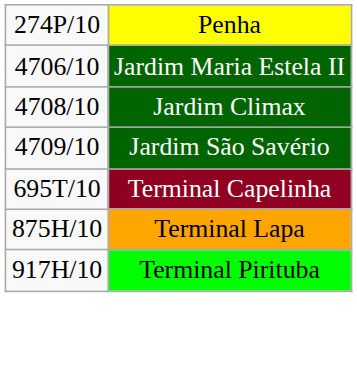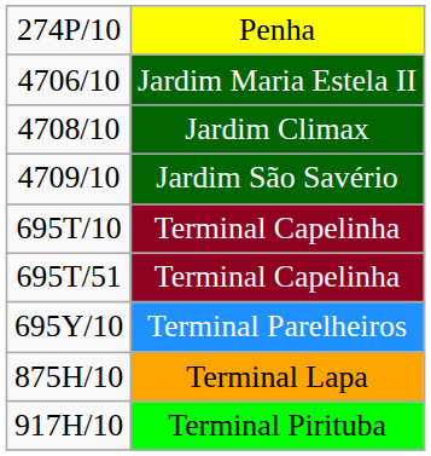+ row: 695T/51 | Terminal Capelinha
+ row: 695Y/10 | Terminal Parelheiros
